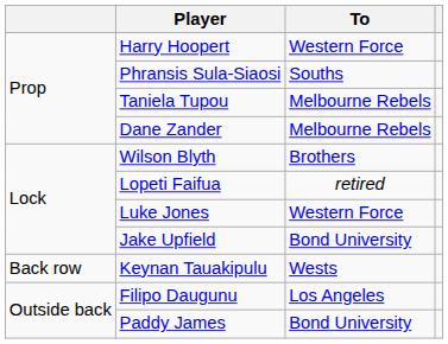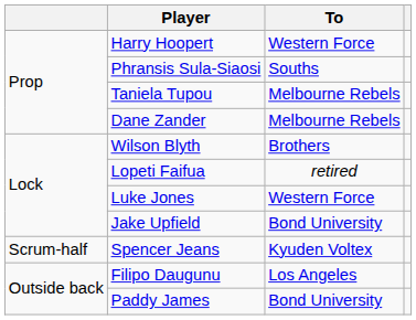- row: Back row | Keynan Tauakipulu | Wests
+ row: Scrum-half | Spencer Jeans | Kyuden Voltex
